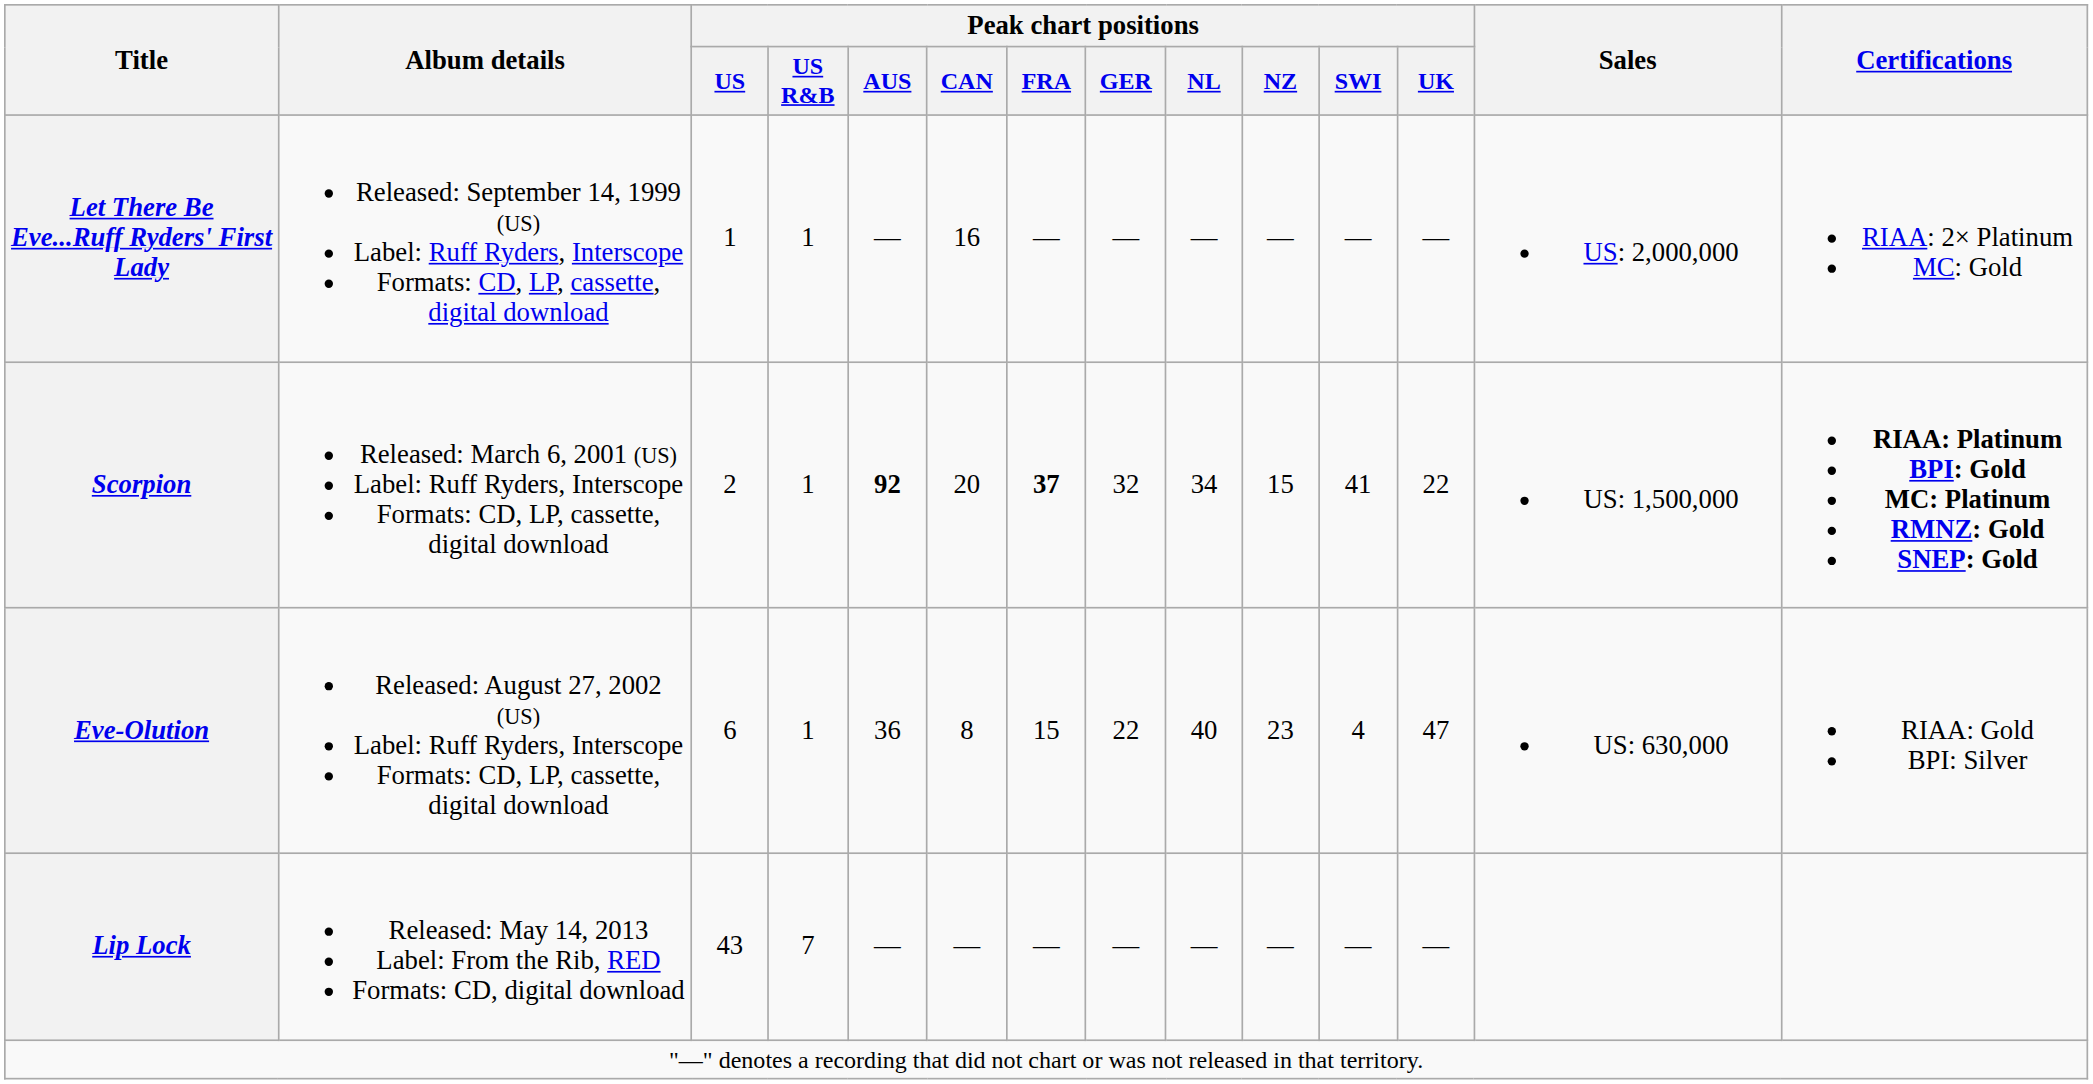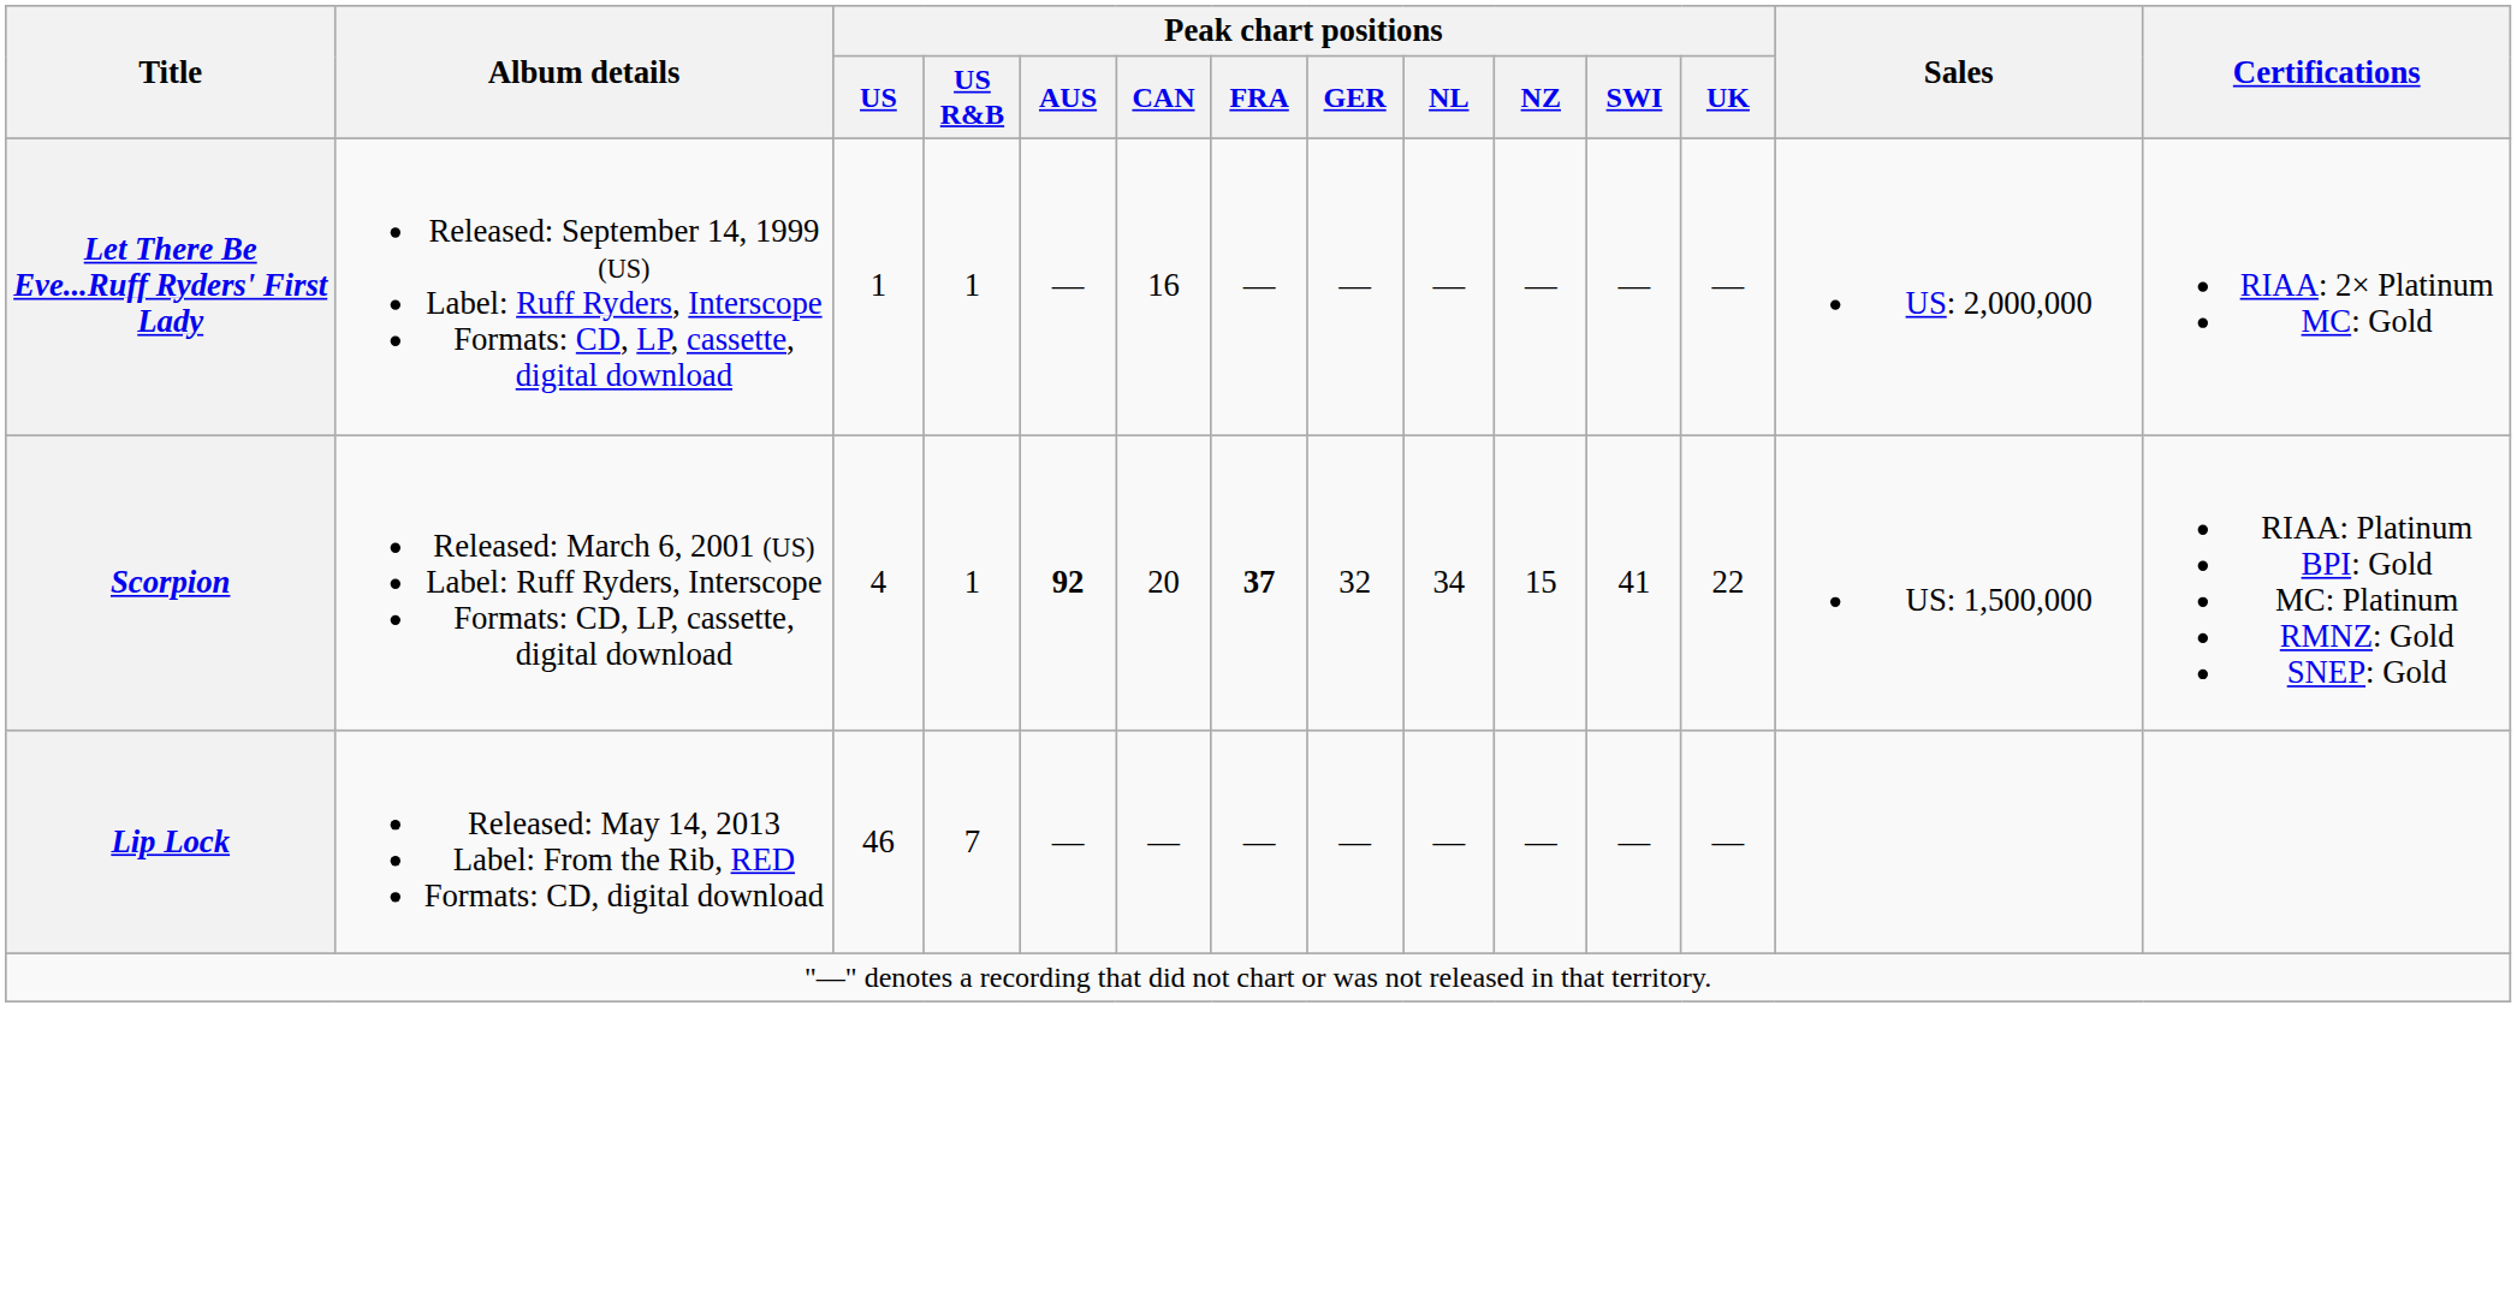Scorpion | Peak chart positions / US: 2 -> 4
Scorpion | Certifications: bold -> normal
- row: Eve-Olution | Released: August 27, 2002 (US) Label: Ruff Ryders, Interscope Formats: CD, LP, cassette, digital download | 6 | 1 | 36 | 8 | 15 | 22 | 40 | 23 | 4 | 47 | US: 630,000 | RIAA: Gold BPI: Silver
Lip Lock | Peak chart positions / US: 43 -> 46
